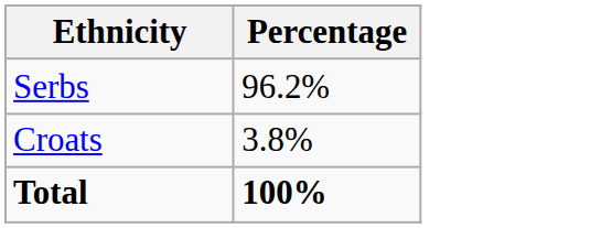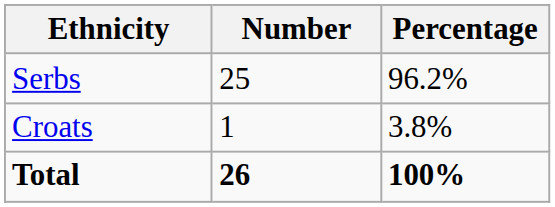+ column: Number | 25 | 1 | 26
